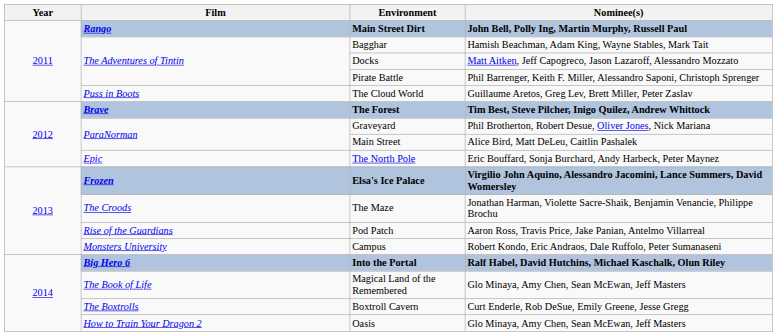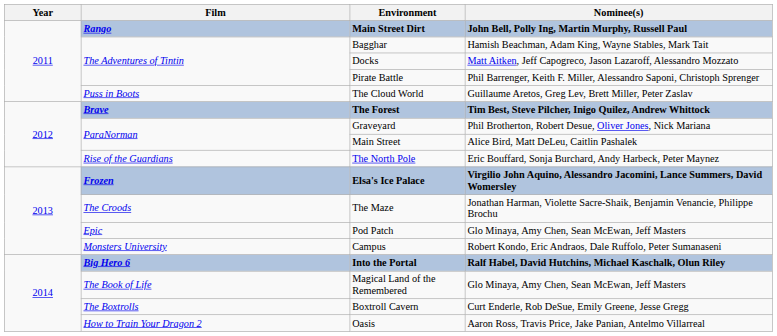The North Pole | Film: Epic -> Rise of the Guardians
Pod Patch | Film: Rise of the Guardians -> Epic
Pod Patch | Nominee(s): Aaron Ross, Travis Price, Jake Panian, Antelmo Villarreal -> Glo Minaya, Amy Chen, Sean McEwan, Jeff Masters
Oasis | Nominee(s): Glo Minaya, Amy Chen, Sean McEwan, Jeff Masters -> Aaron Ross, Travis Price, Jake Panian, Antelmo Villarreal
